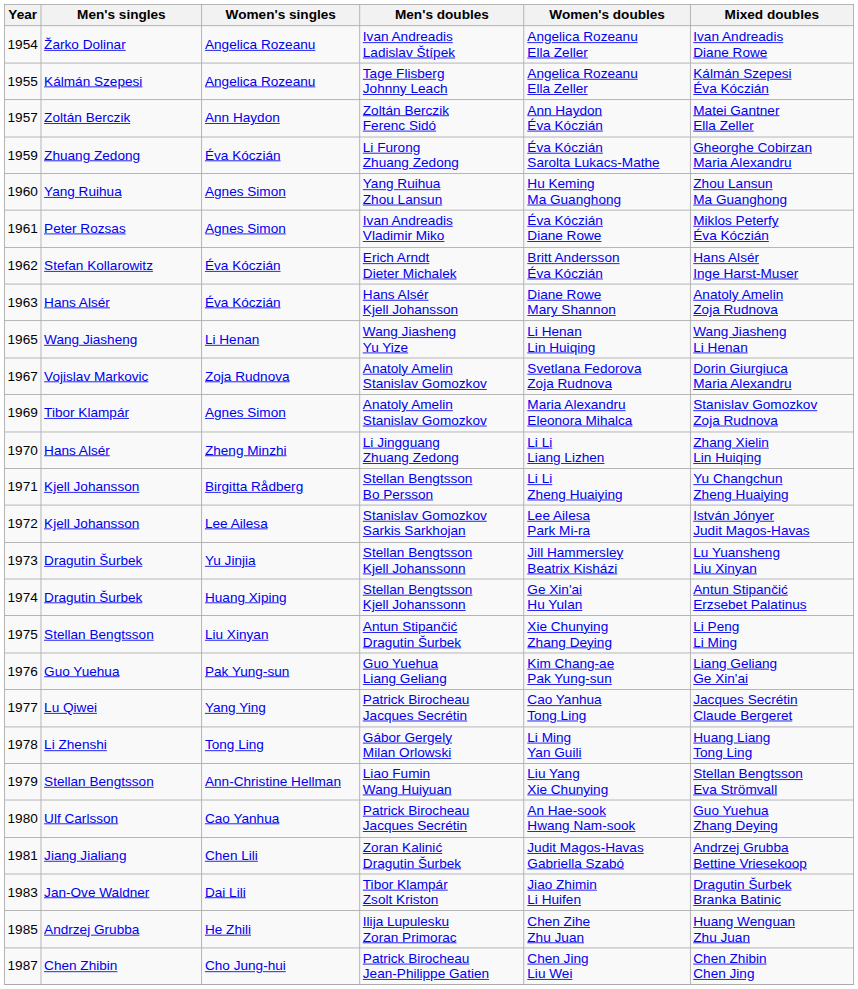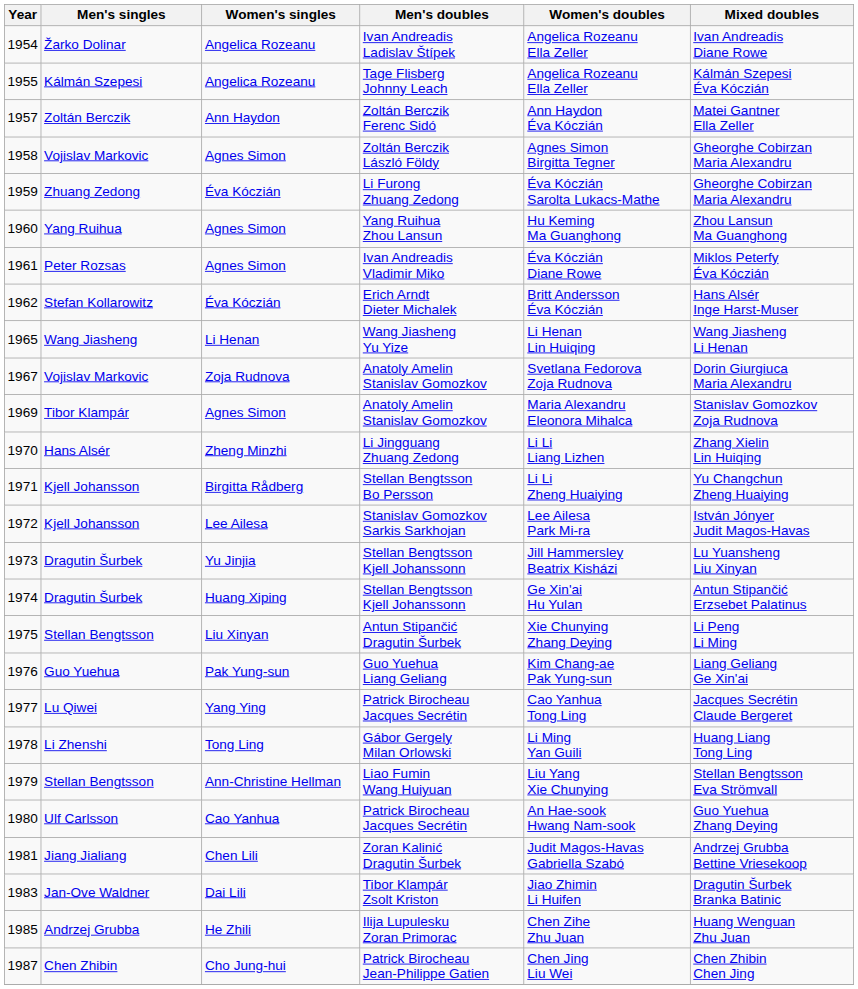+ row: 1958 | Vojislav Markovic | Agnes Simon | Zoltán Berczik László Földy | Agnes Simon Birgitta Tegner | Gheorghe Cobirzan Maria Alexandru
- row: 1963 | Hans Alsér | Éva Kóczián | Hans Alsér Kjell Johansson | Diane Rowe Mary Shannon | Anatoly Amelin Zoja Rudnova
